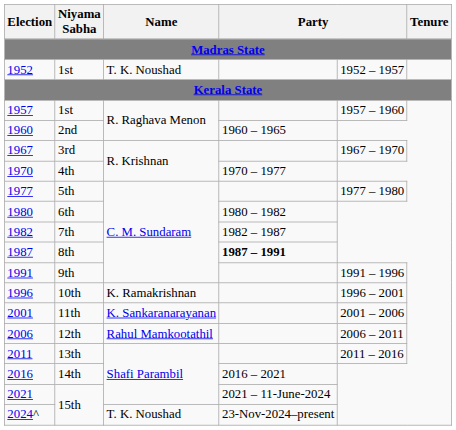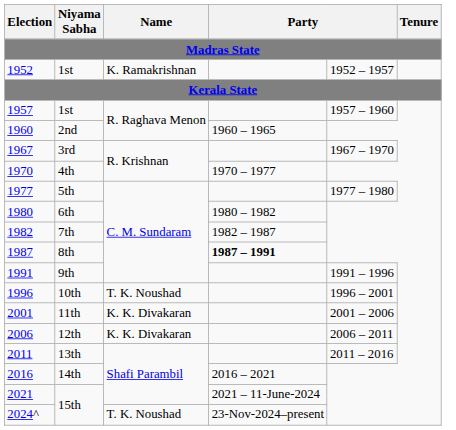1952 | Name: T. K. Noushad -> K. Ramakrishnan
1996 | Name: K. Ramakrishnan -> T. K. Noushad
2001 | Name: K. Sankaranarayanan -> K. K. Divakaran
2006 | Name: Rahul Mamkootathil -> K. K. Divakaran
